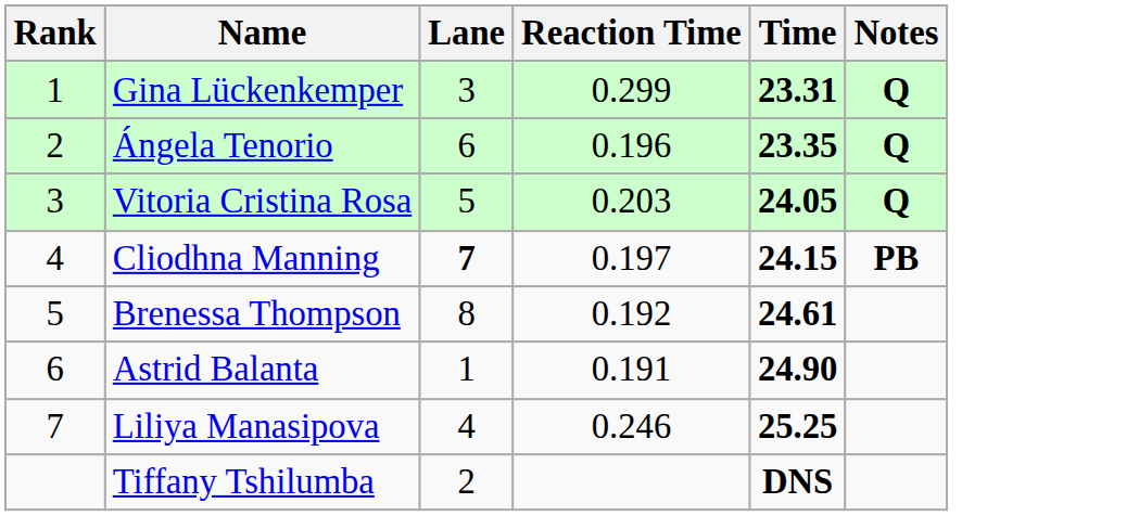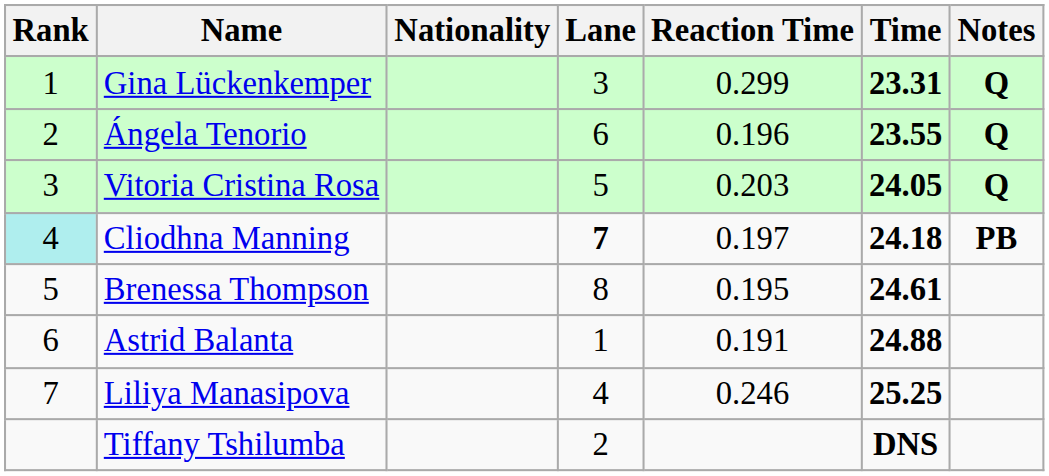+ column: Nationality
Ángela Tenorio | Time: 23.35 -> 23.55
Cliodhna Manning | Rank: no background -> paleturquoise background
Cliodhna Manning | Time: 24.15 -> 24.18
Brenessa Thompson | Reaction Time: 0.192 -> 0.195
Astrid Balanta | Time: 24.90 -> 24.88
